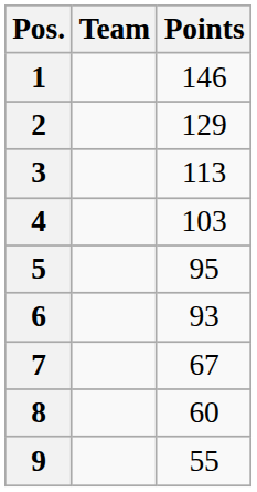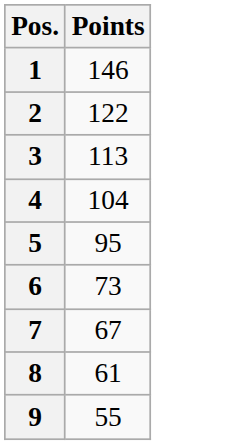- column: Team
2 | Points: 129 -> 122
4 | Points: 103 -> 104
6 | Points: 93 -> 73
8 | Points: 60 -> 61
